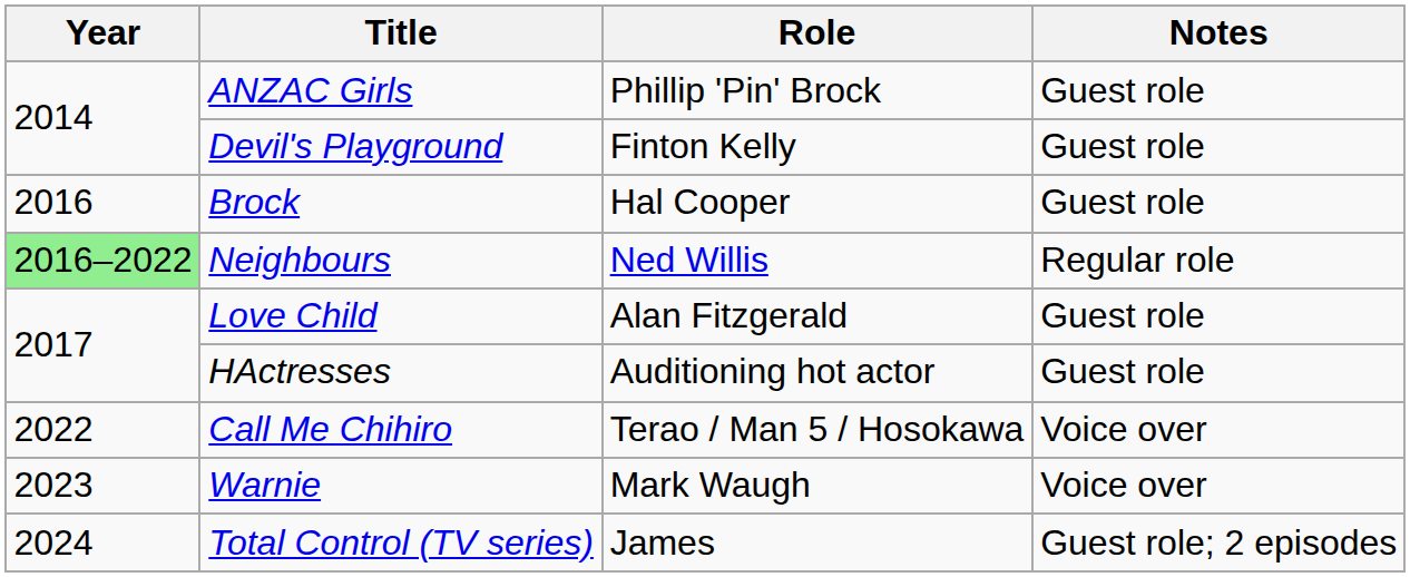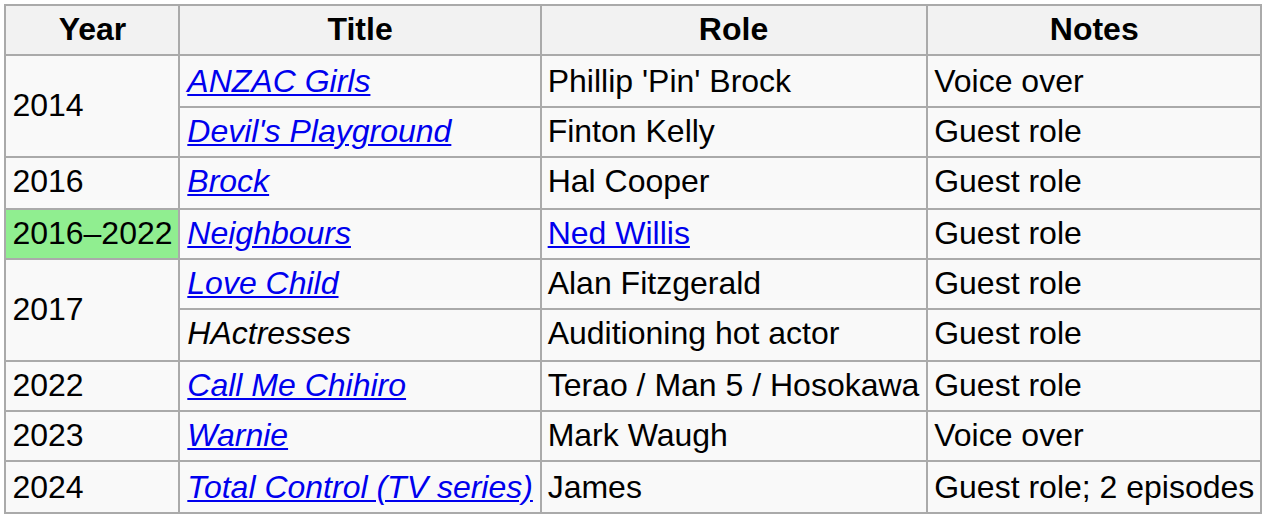ANZAC Girls | Notes: Guest role -> Voice over
Neighbours | Notes: Regular role -> Guest role
Call Me Chihiro | Notes: Voice over -> Guest role
